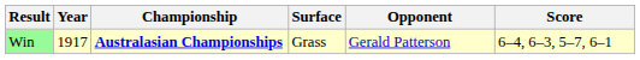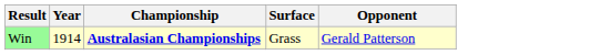- column: Score | 6–4, 6–3, 5–7, 6–1
Win | Year: 1917 -> 1914
